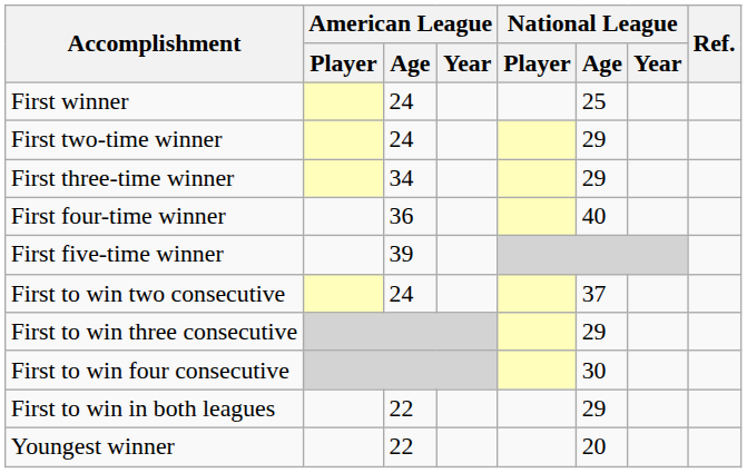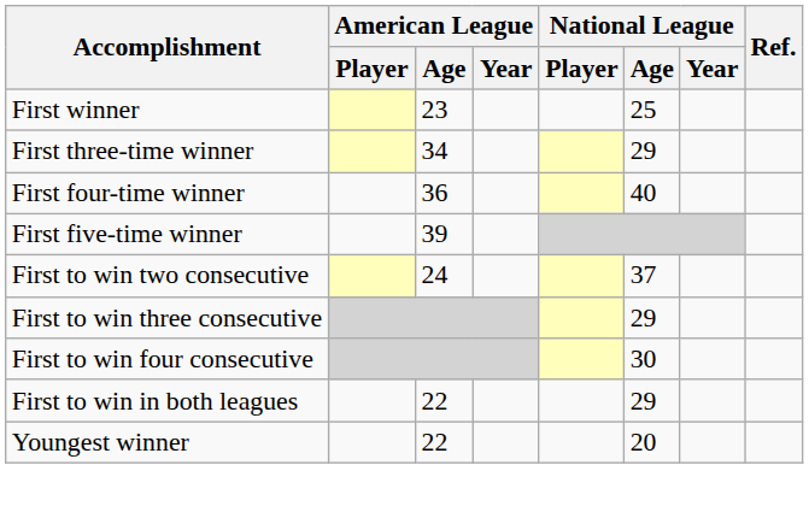First winner | American League / Age: 24 -> 23
- row: First two-time winner | 24 | 29
